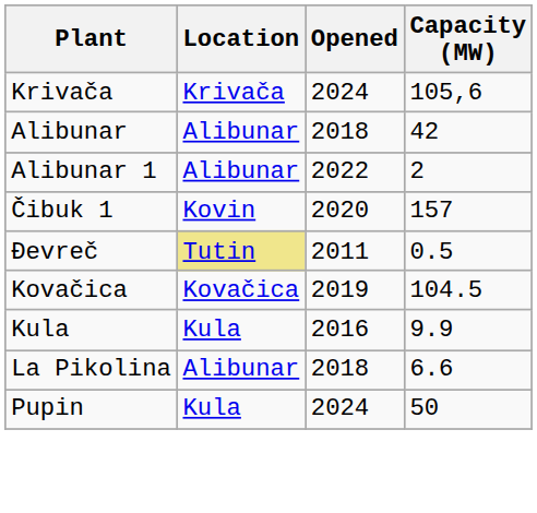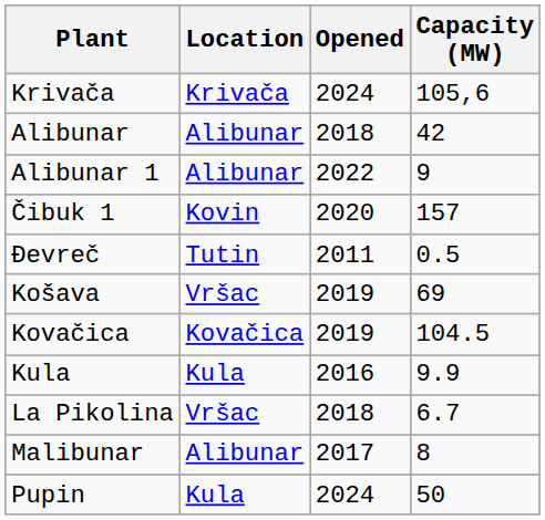Alibunar 1 | Capacity (MW): 2 -> 9
Đevreč | Location: khaki background -> no background
+ row: Košava | Vršac | 2019 | 69
La Pikolina | Location: Alibunar -> Vršac
La Pikolina | Capacity (MW): 6.6 -> 6.7
+ row: Malibunar | Alibunar | 2017 | 8
